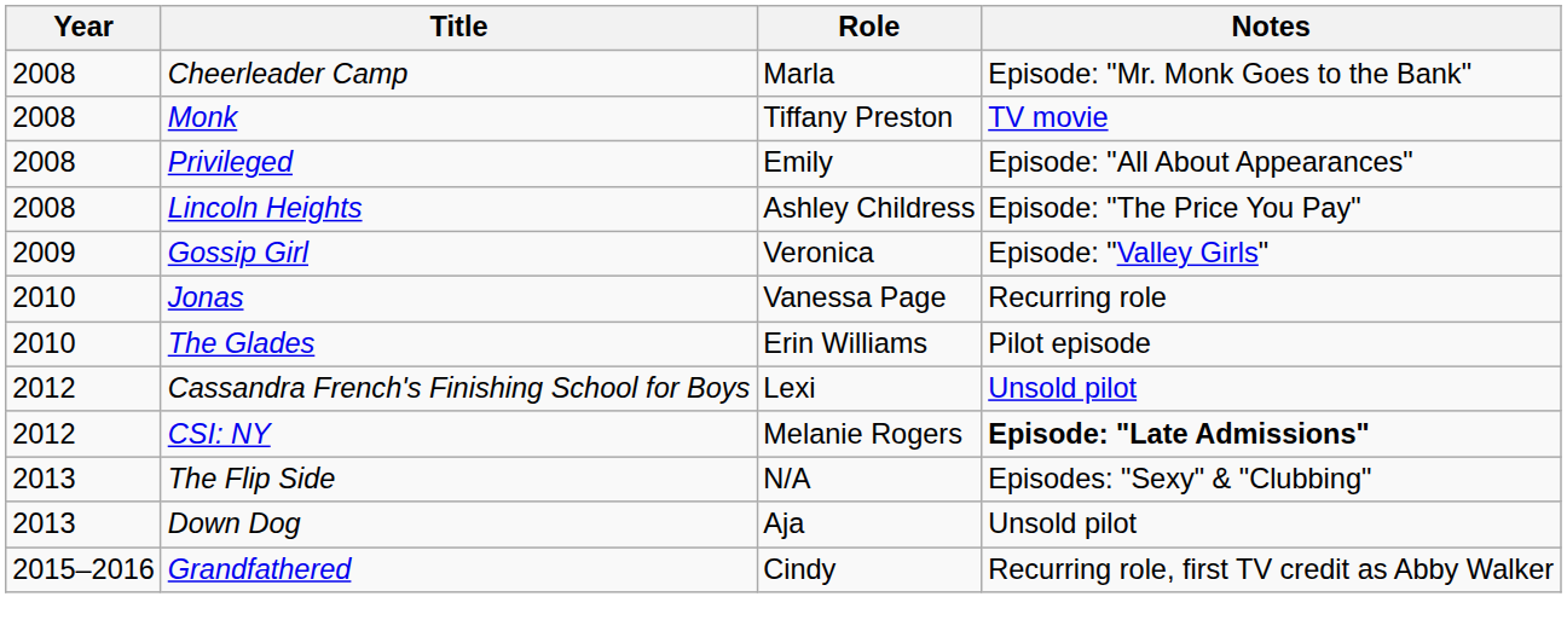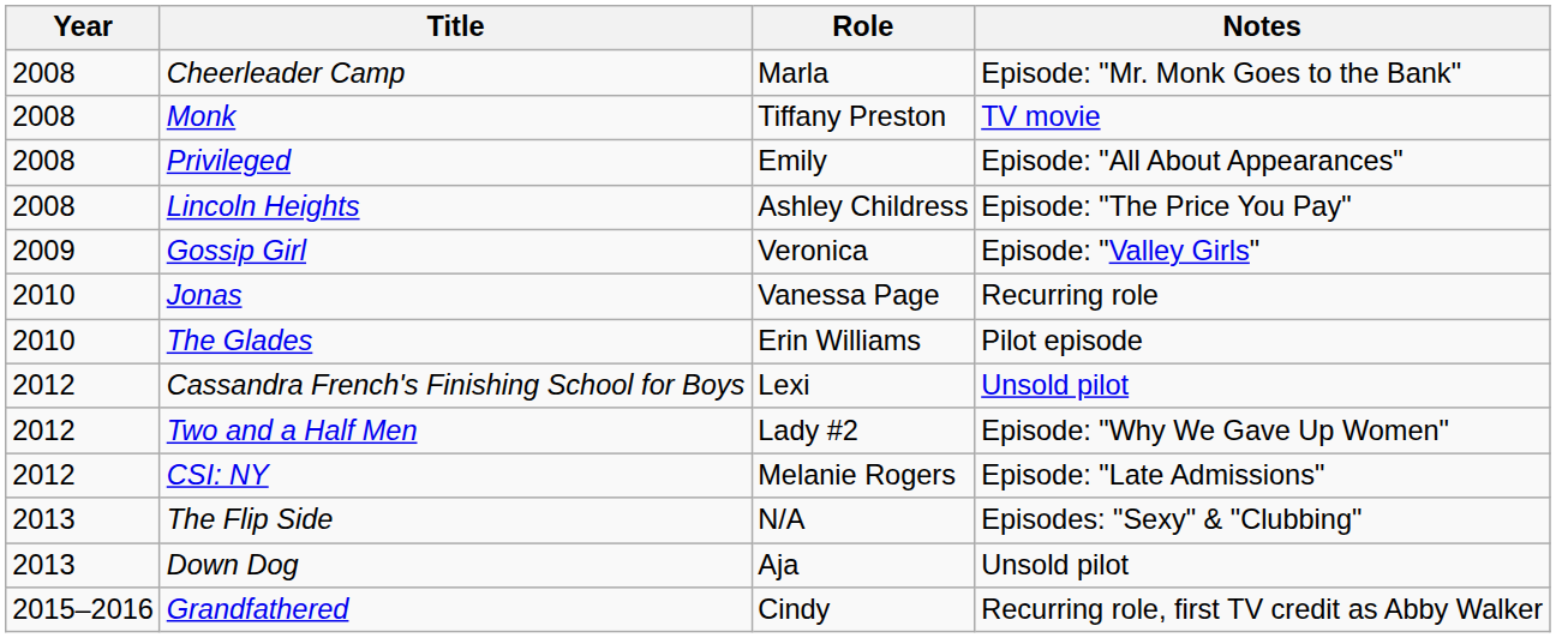+ row: 2012 | Two and a Half Men | Lady #2 | Episode: "Why We Gave Up Women"
CSI: NY | Notes: bold -> normal
